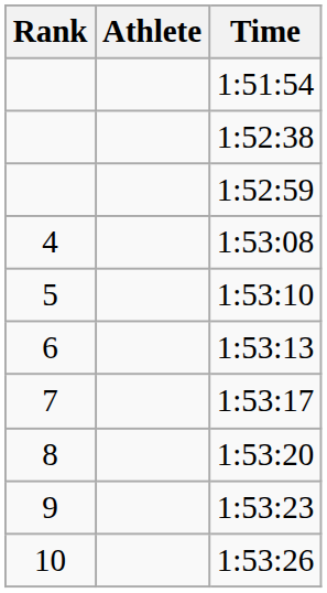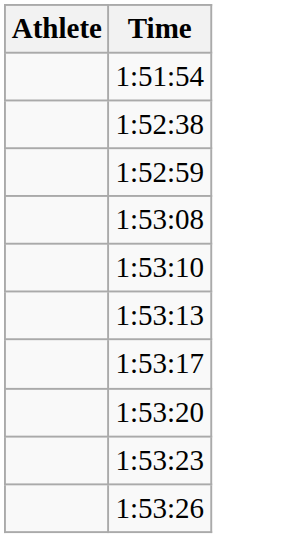- column: Rank | 4 | 5 | 6 | 7 | 8 | 9 | 10
